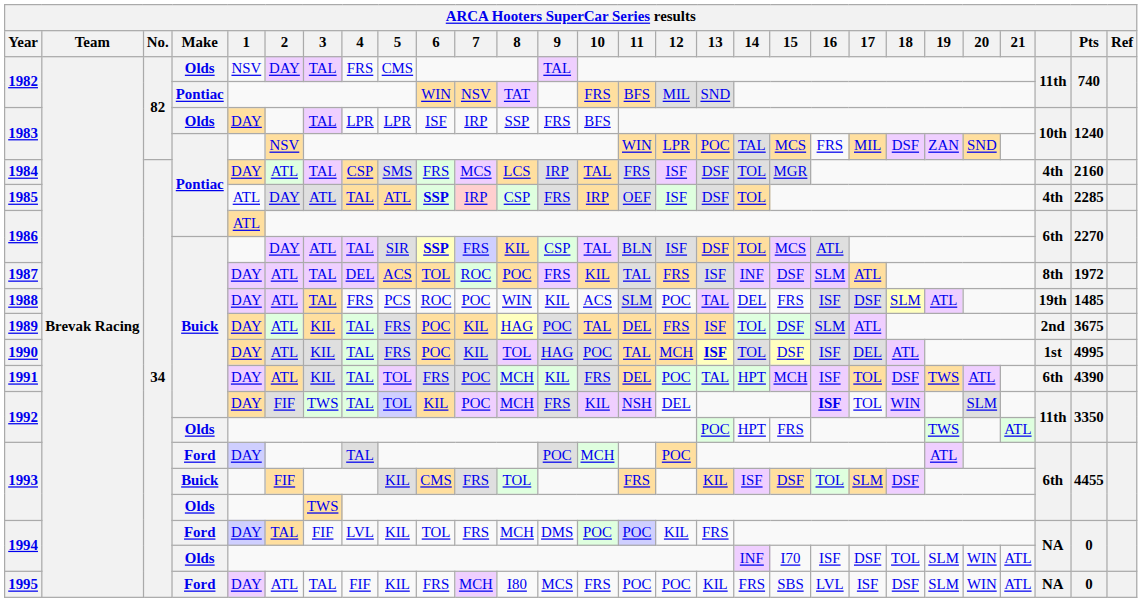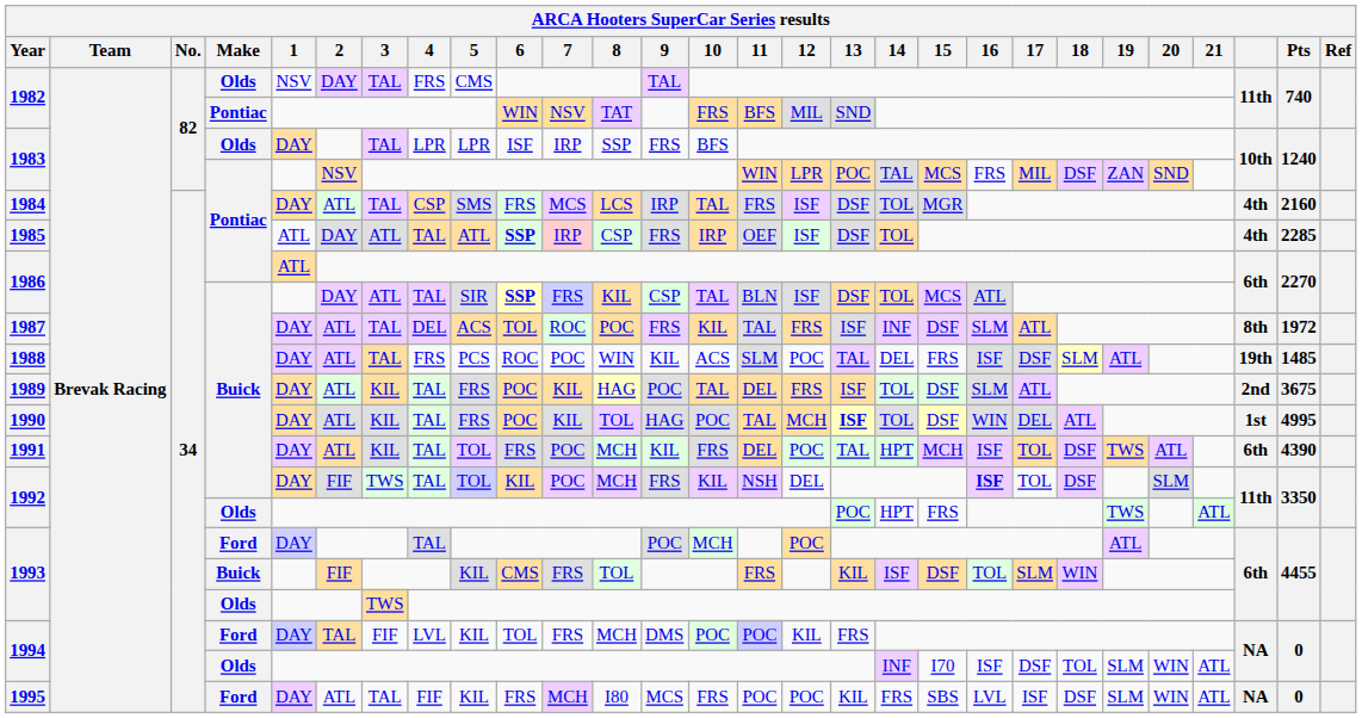1990 | 16: ISF -> WIN
1992 / Buick | 18: WIN -> DSF
1993 / Buick | 18: DSF -> WIN
